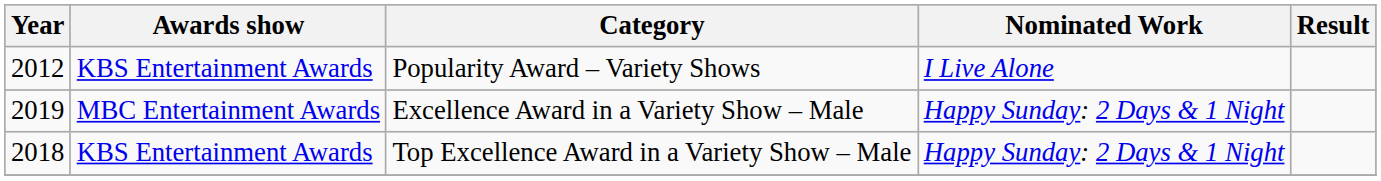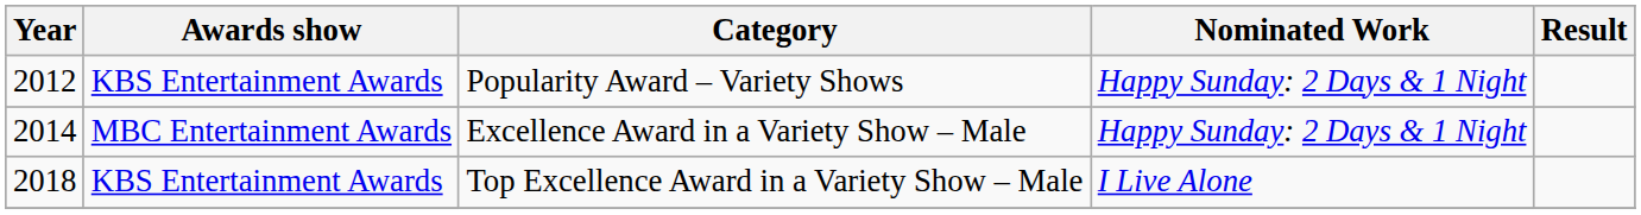Popularity Award – Variety Shows | Nominated Work: I Live Alone -> Happy Sunday: 2 Days & 1 Night
Excellence Award in a Variety Show – Male | Year: 2019 -> 2014
Top Excellence Award in a Variety Show – Male | Nominated Work: Happy Sunday: 2 Days & 1 Night -> I Live Alone
